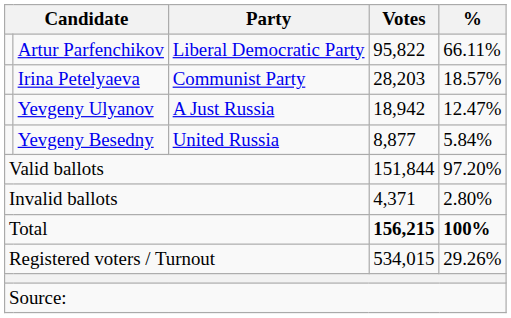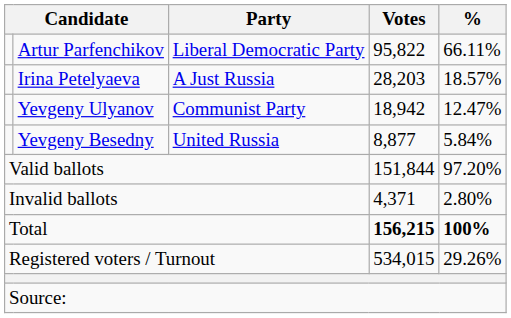Irina Petelyaeva | Party: Communist Party -> A Just Russia
Yevgeny Ulyanov | Party: A Just Russia -> Communist Party
